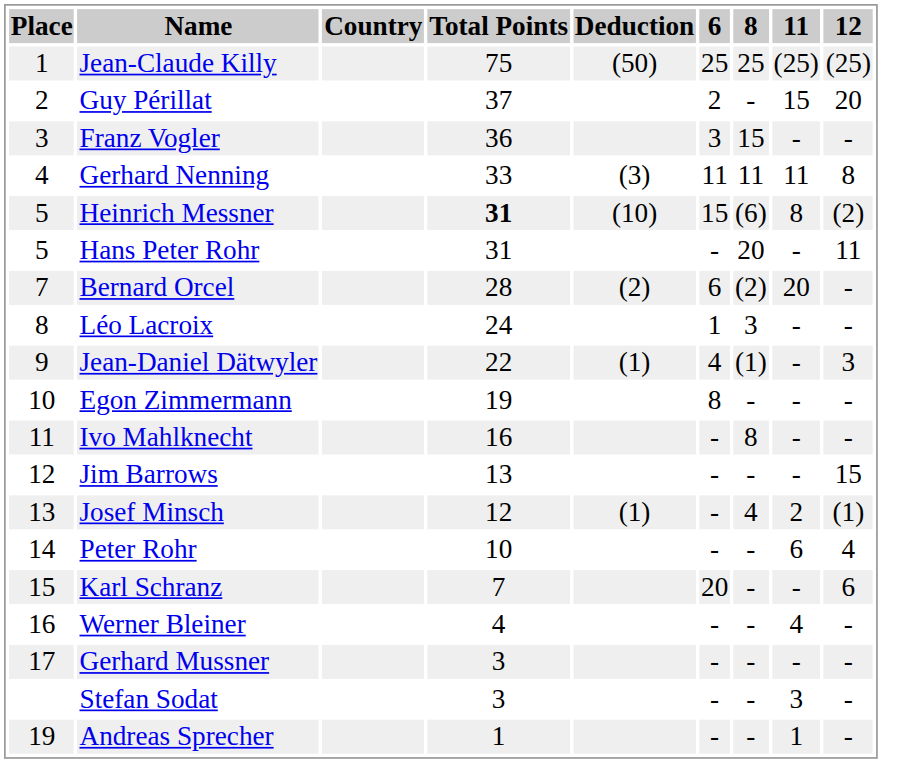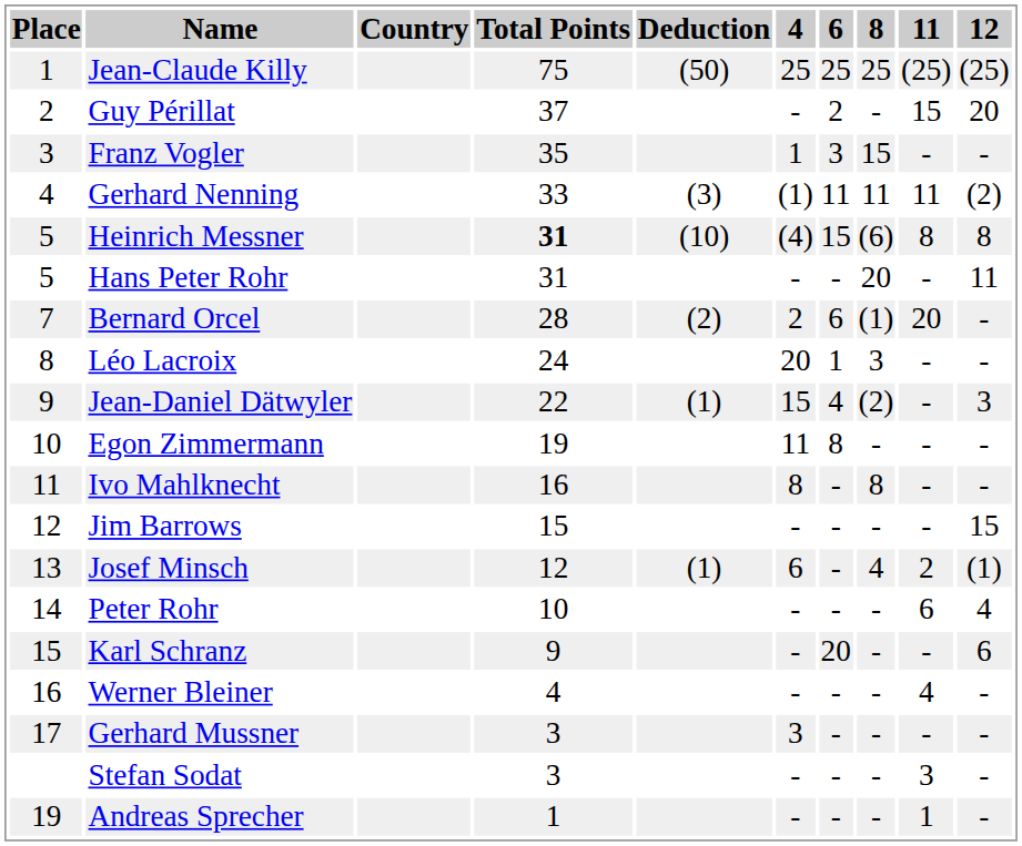+ column: 4 | 25 | - | 1 | (1) | (4) | - | 2 | 20 | 15 | 11 | 8 | - | 6 | - | - | - | 3 | - | -
Franz Vogler | Total Points: 36 -> 35
Gerhard Nenning | 12: 8 -> (2)
Heinrich Messner | 12: (2) -> 8
Bernard Orcel | 8: (2) -> (1)
Jean-Daniel Dätwyler | 8: (1) -> (2)
Jim Barrows | Total Points: 13 -> 15
Karl Schranz | Total Points: 7 -> 9
